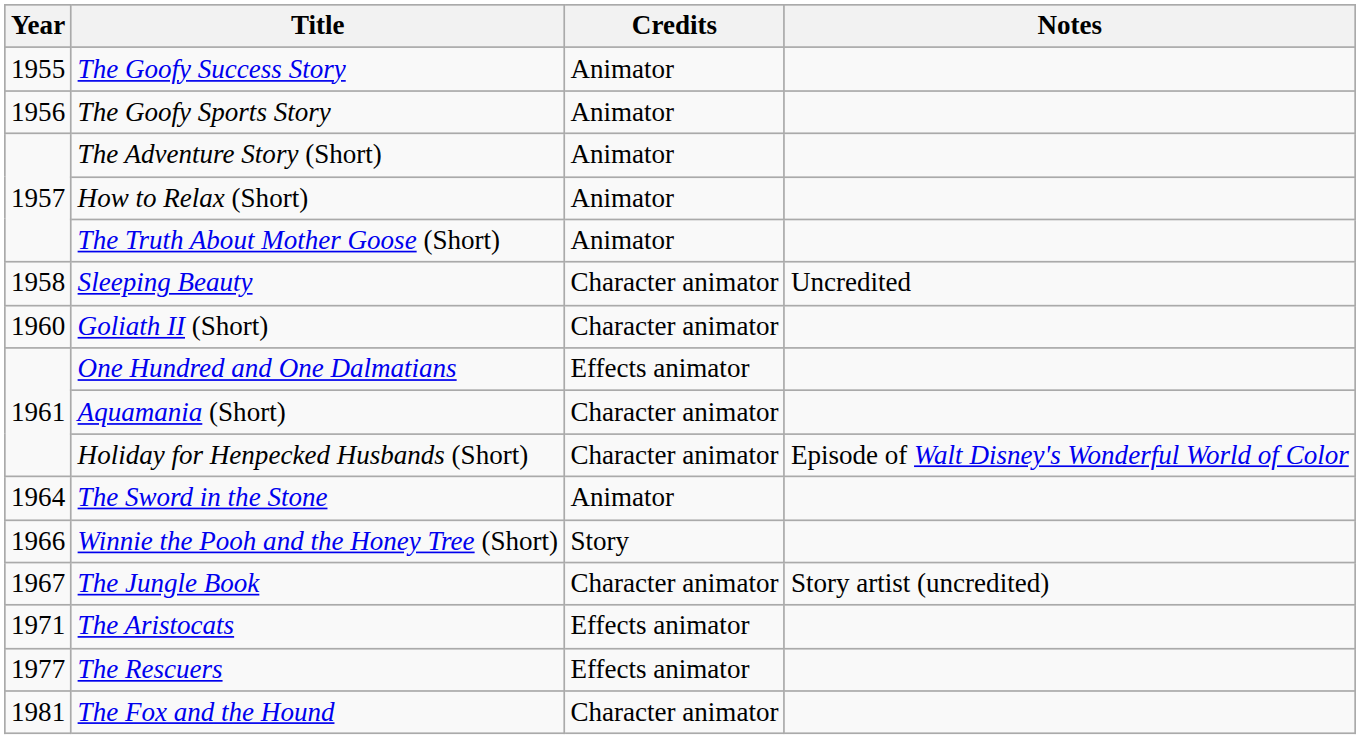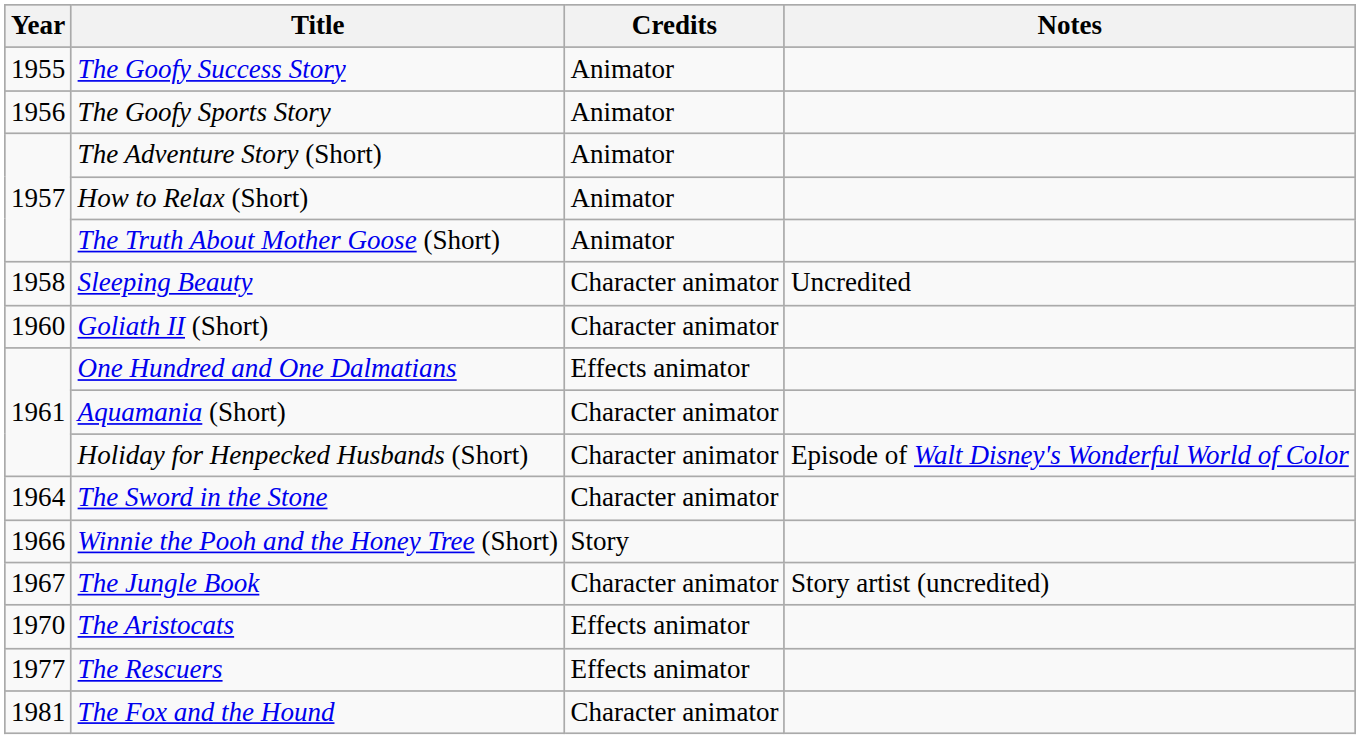The Sword in the Stone | Credits: Animator -> Character animator
The Aristocats | Year: 1971 -> 1970
